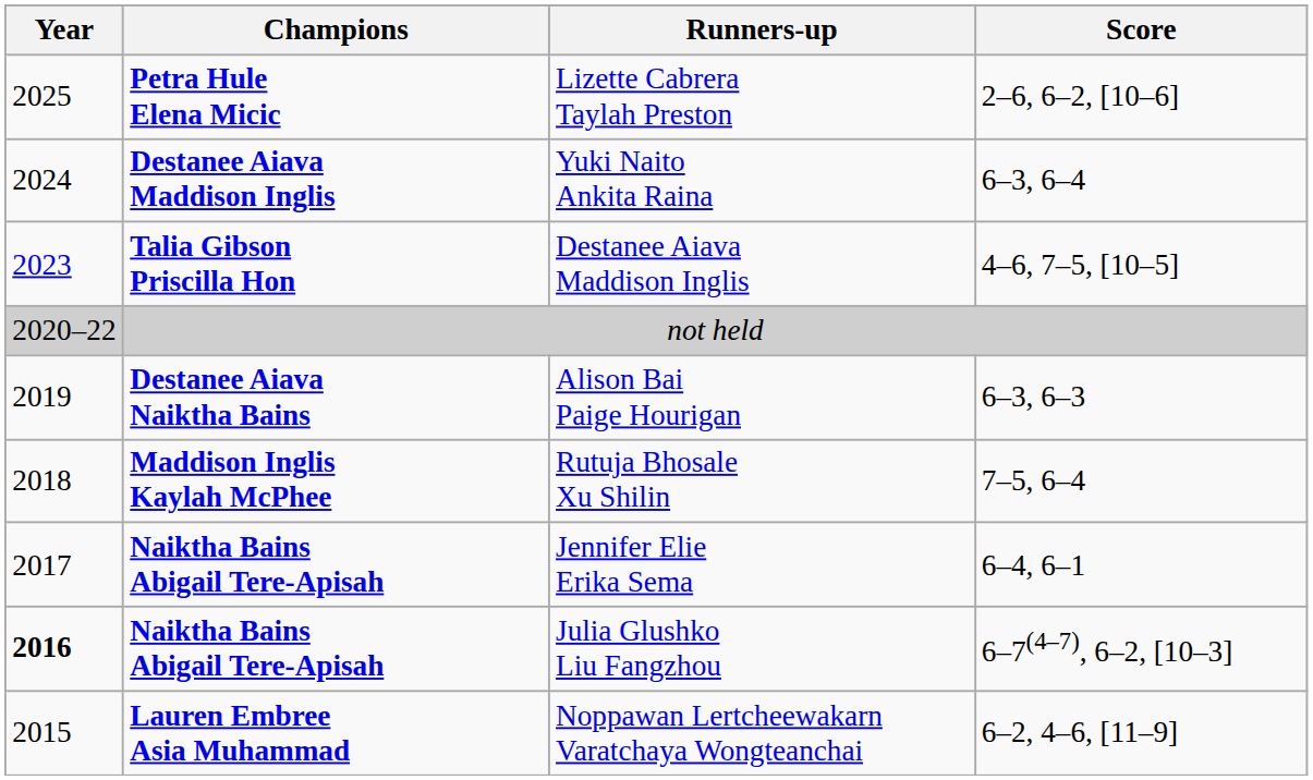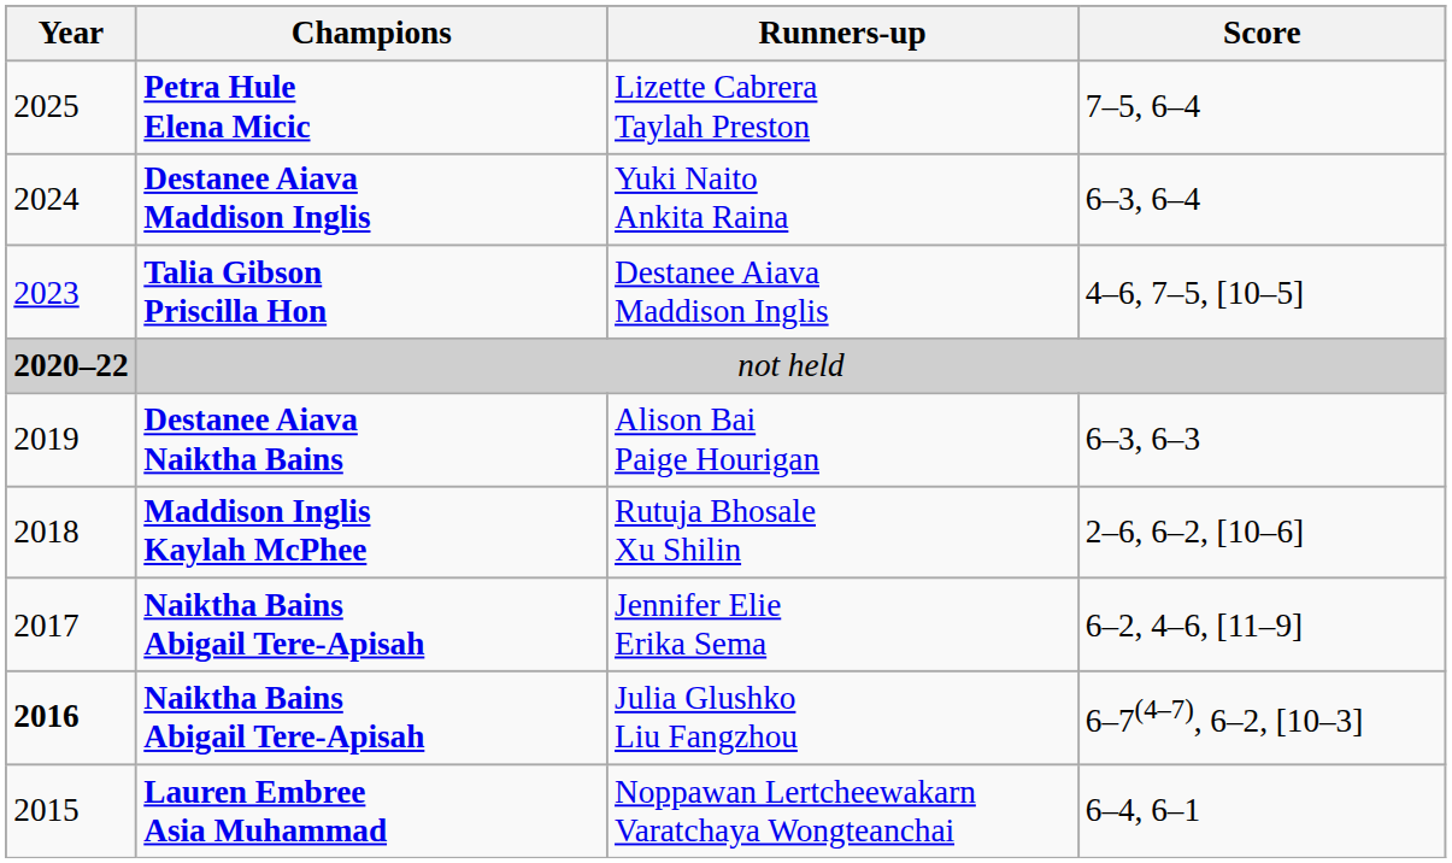Lizette Cabrera Taylah Preston | Score: 2–6, 6–2, [10–6] -> 7–5, 6–4
not held | Year: normal -> bold
Rutuja Bhosale Xu Shilin | Score: 7–5, 6–4 -> 2–6, 6–2, [10–6]
Jennifer Elie Erika Sema | Score: 6–4, 6–1 -> 6–2, 4–6, [11–9]
Noppawan Lertcheewakarn Varatchaya Wongteanchai | Score: 6–2, 4–6, [11–9] -> 6–4, 6–1
